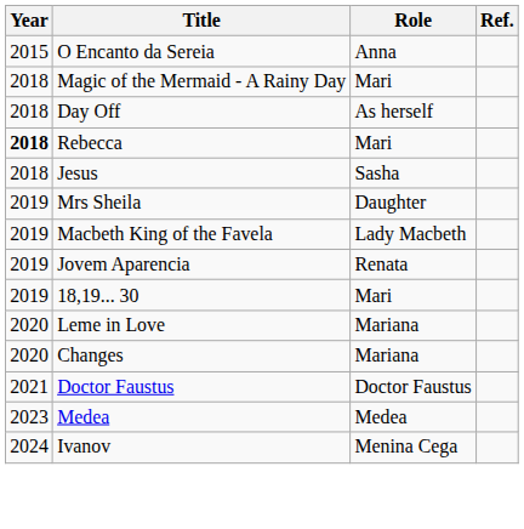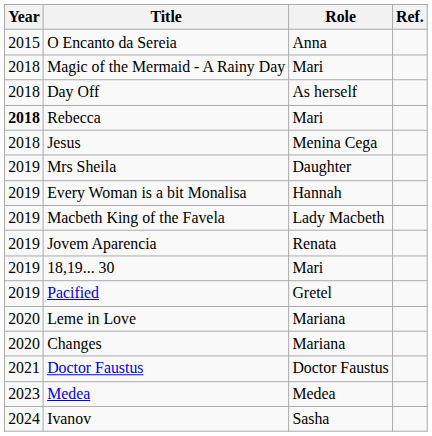Jesus | Role: Sasha -> Menina Cega
+ row: 2019 | Every Woman is a bit Monalisa | Hannah
+ row: 2019 | Pacified | Gretel
Ivanov | Role: Menina Cega -> Sasha
